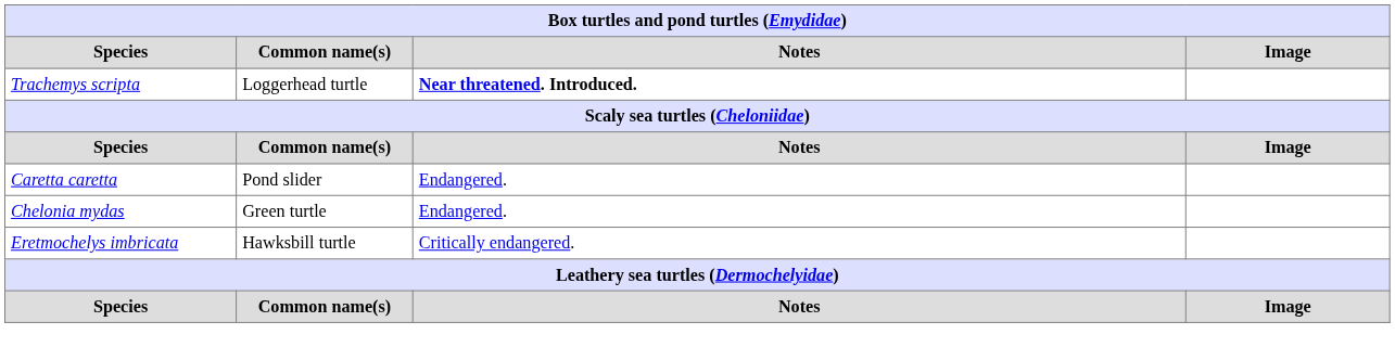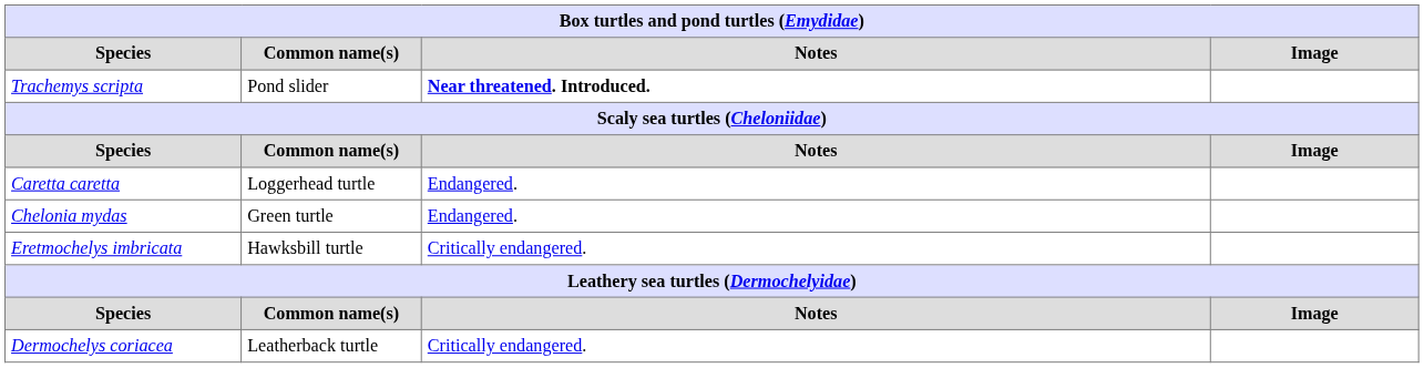Trachemys scripta | Common name(s): Loggerhead turtle -> Pond slider
Caretta caretta | Common name(s): Pond slider -> Loggerhead turtle
+ row: Dermochelys coriacea | Leatherback turtle | Critically endangered.
